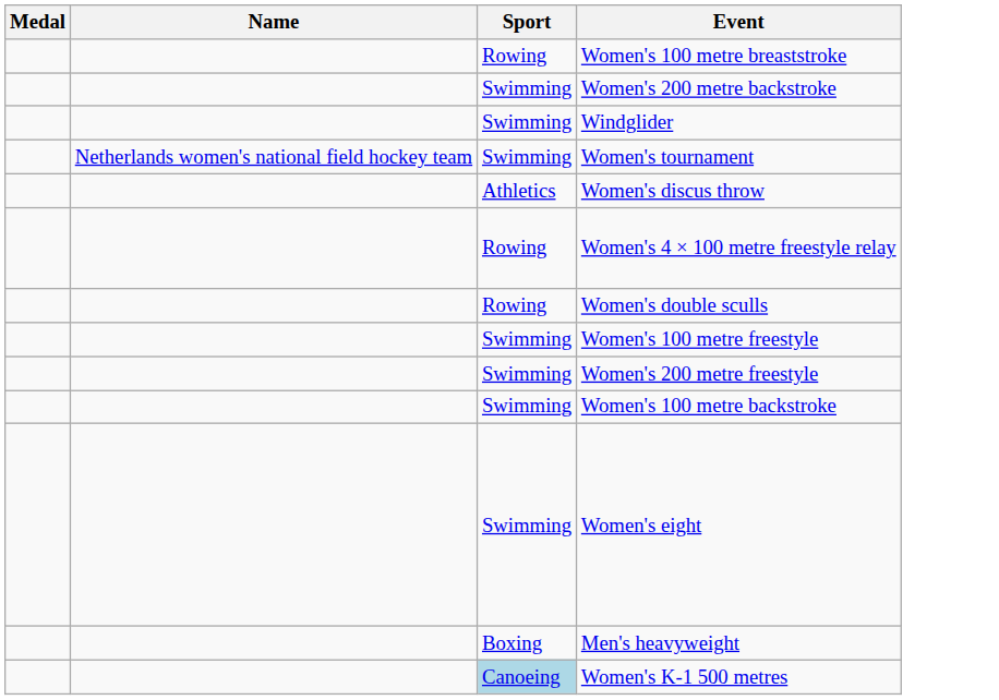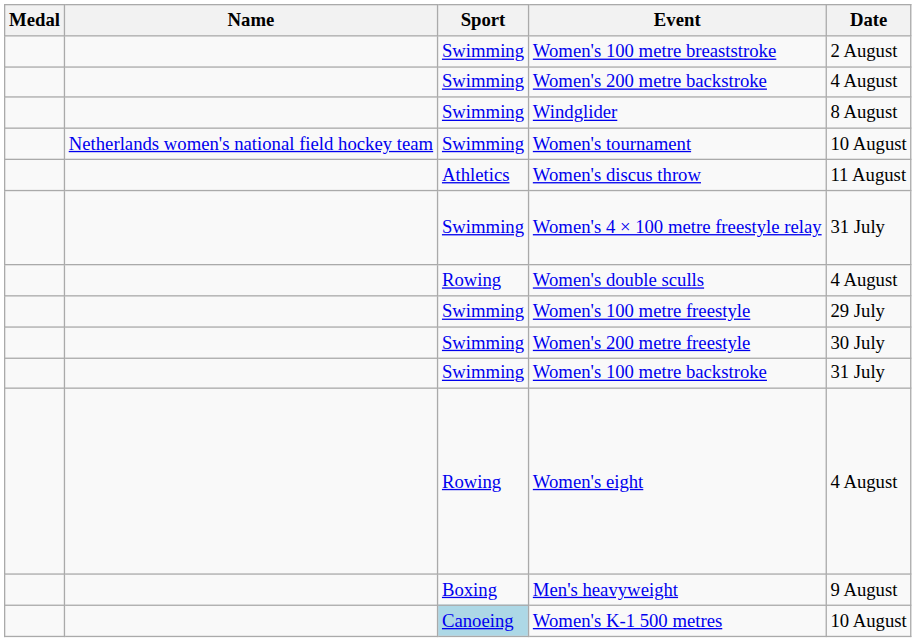+ column: Date | 2 August | 4 August | 8 August | 10 August | 11 August | 31 July | 4 August | 29 July | 30 July | 31 July | 4 August | 9 August | 10 August
Women's 100 metre breaststroke | Sport: Rowing -> Swimming
Women's 4 × 100 metre freestyle relay | Sport: Rowing -> Swimming
Women's eight | Sport: Swimming -> Rowing
